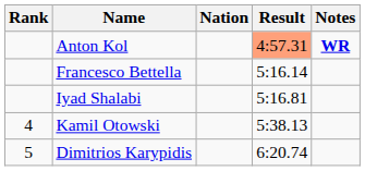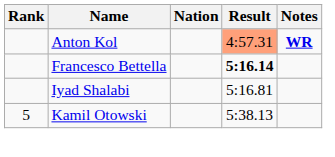Francesco Bettella | Result: normal -> bold
Kamil Otowski | Rank: 4 -> 5
- row: 5 | Dimitrios Karypidis | 6:20.74
